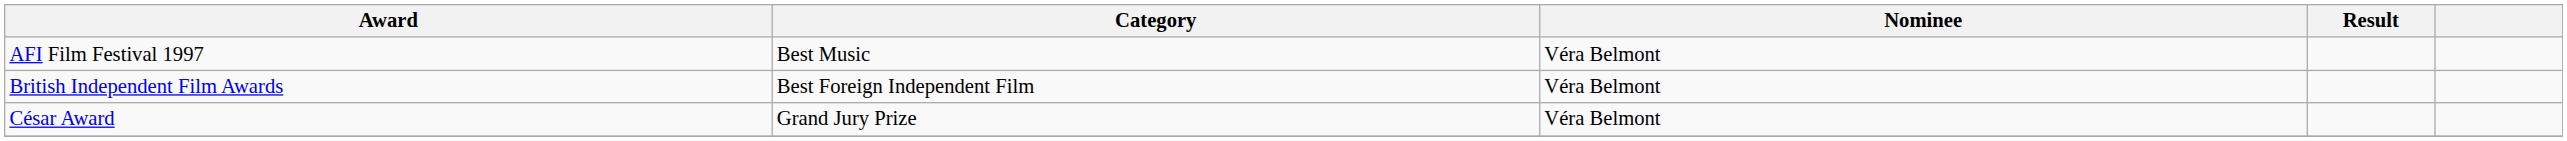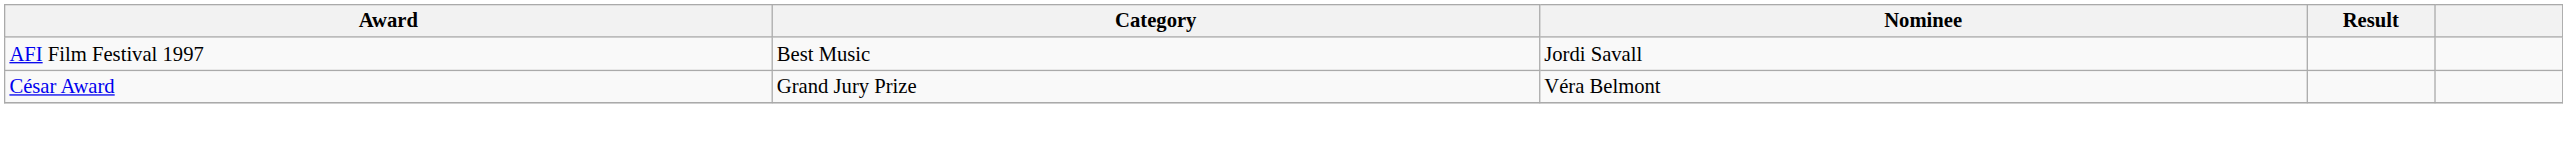AFI Film Festival 1997 | Nominee: Véra Belmont -> Jordi Savall
- row: British Independent Film Awards | Best Foreign Independent Film | Véra Belmont
